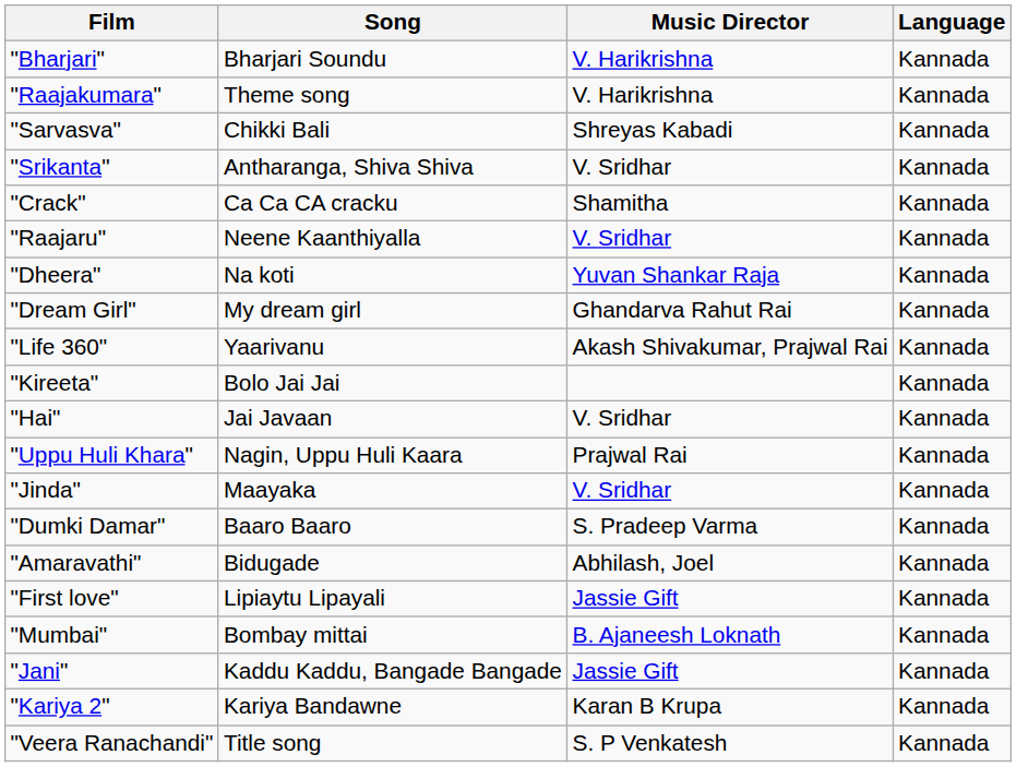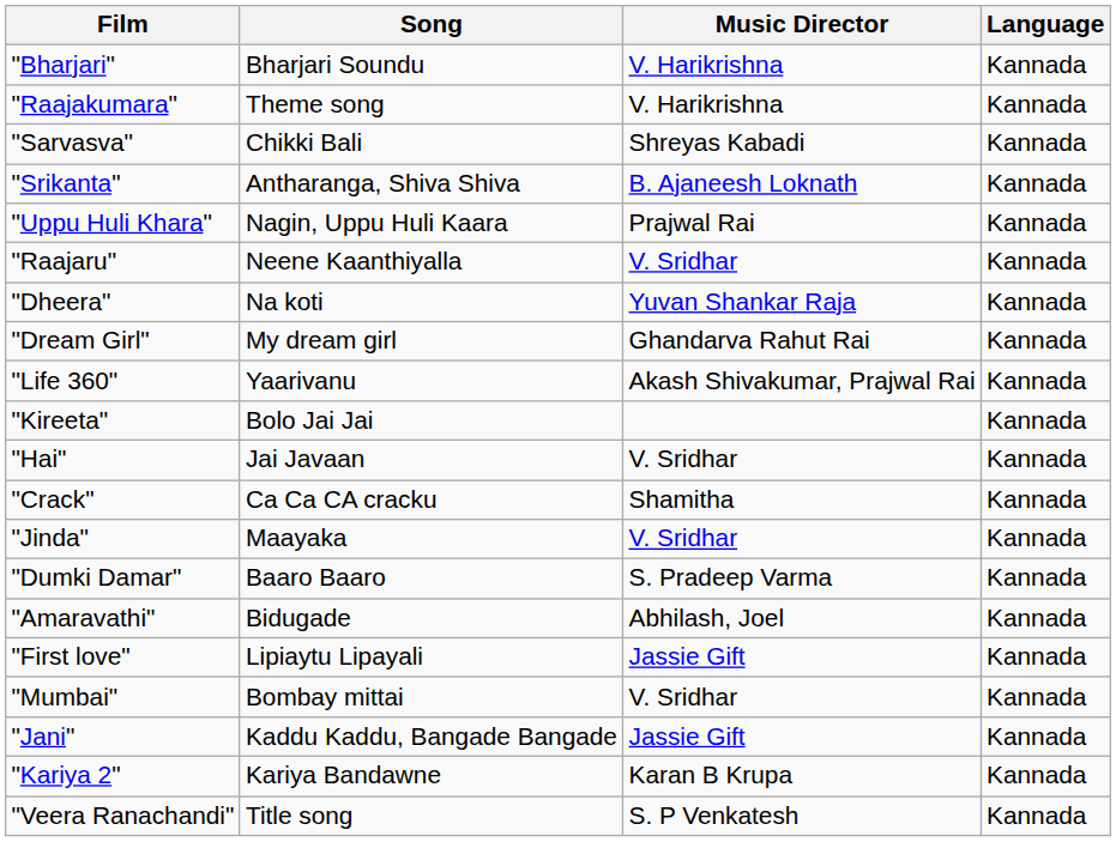"Srikanta" | Music Director: V. Sridhar -> B. Ajaneesh Loknath
rows swapped: "Uppu Huli Khara" <-> "Crack"
"Mumbai" | Music Director: B. Ajaneesh Loknath -> V. Sridhar
